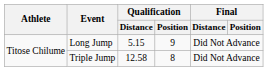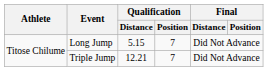Long Jump | Qualification / Position: 9 -> 7
Triple Jump | Qualification / Distance: 12.58 -> 12.21
Triple Jump | Qualification / Position: 8 -> 7
